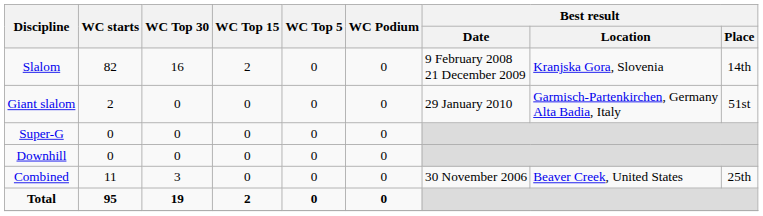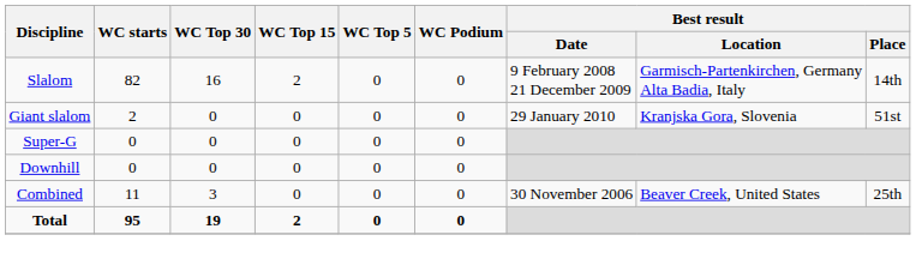Slalom | Best result / Location: Kranjska Gora, Slovenia -> Garmisch-Partenkirchen, Germany Alta Badia, Italy
Giant slalom | Best result / Location: Garmisch-Partenkirchen, Germany Alta Badia, Italy -> Kranjska Gora, Slovenia
